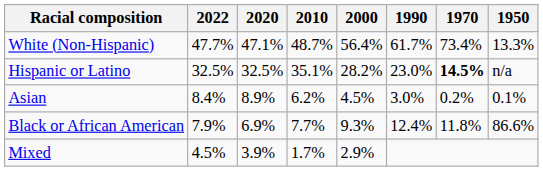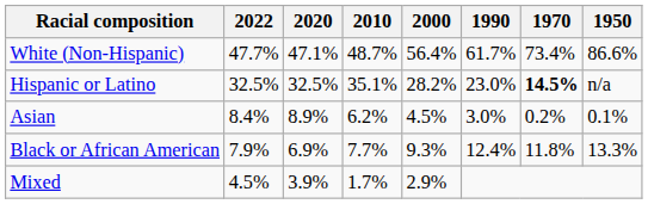White (Non-Hispanic) | 1950: 13.3% -> 86.6%
Black or African American | 1950: 86.6% -> 13.3%
